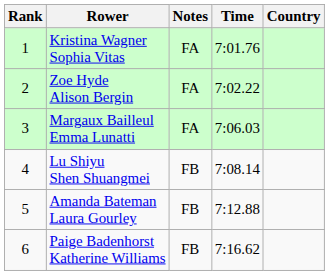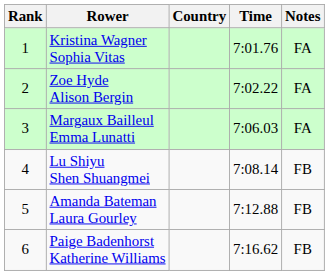columns swapped: Country <-> Notes
